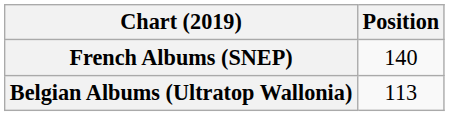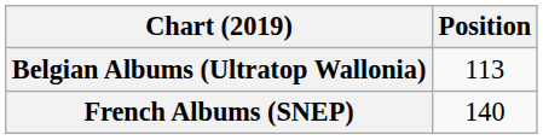rows swapped: Belgian Albums (Ultratop Wallonia) <-> French Albums (SNEP)
